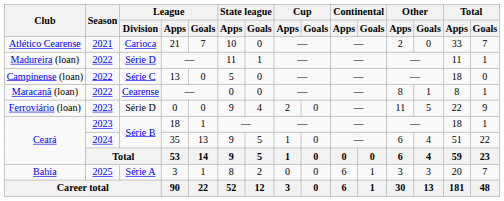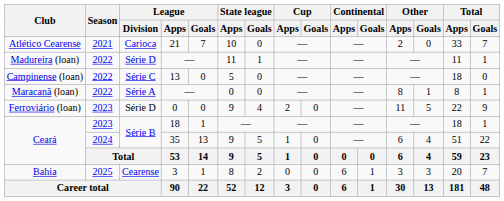Maracanã (loan) | League / Division: Cearense -> Série A
Bahia | League / Division: Série A -> Cearense
